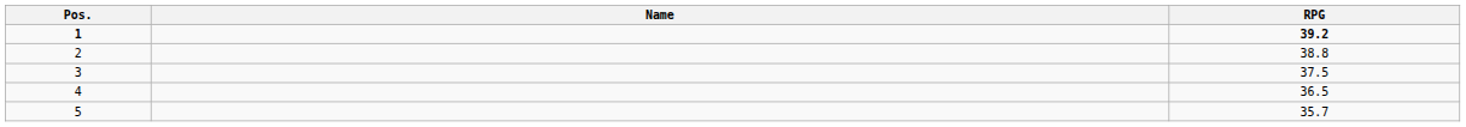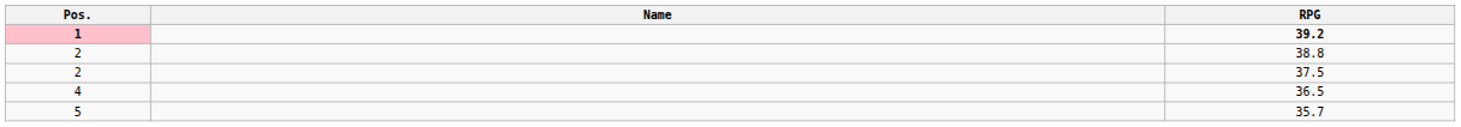39.2 | Pos.: no background -> pink background
37.5 | Pos.: 3 -> 2
